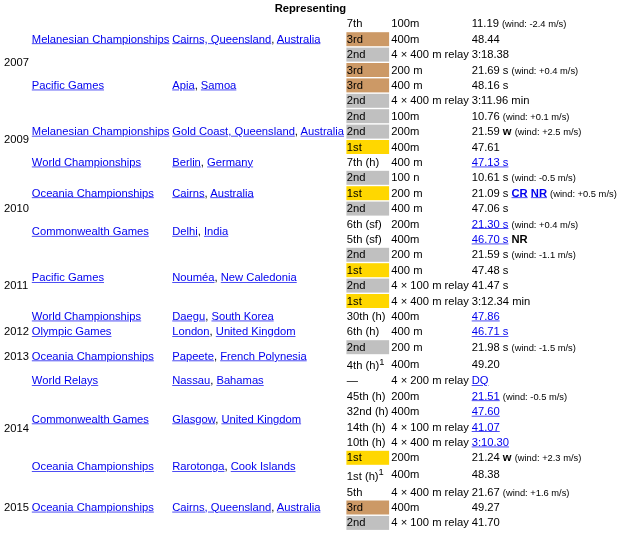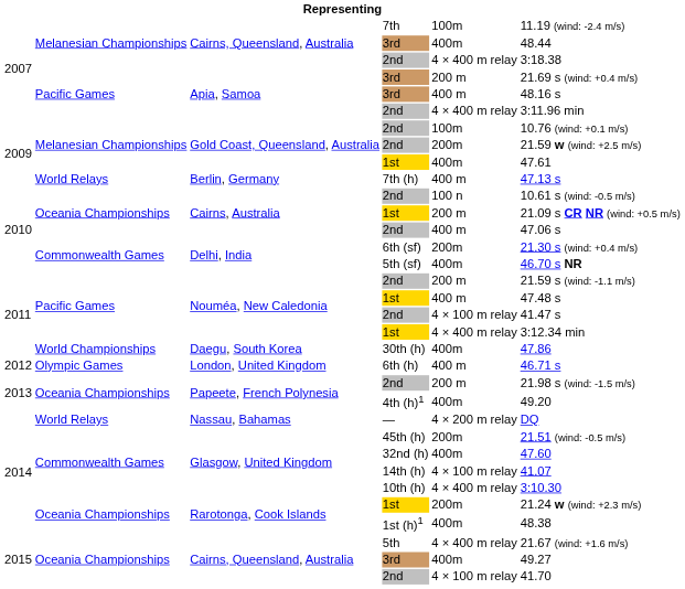7th (h) | column 2: World Championships -> World Relays
